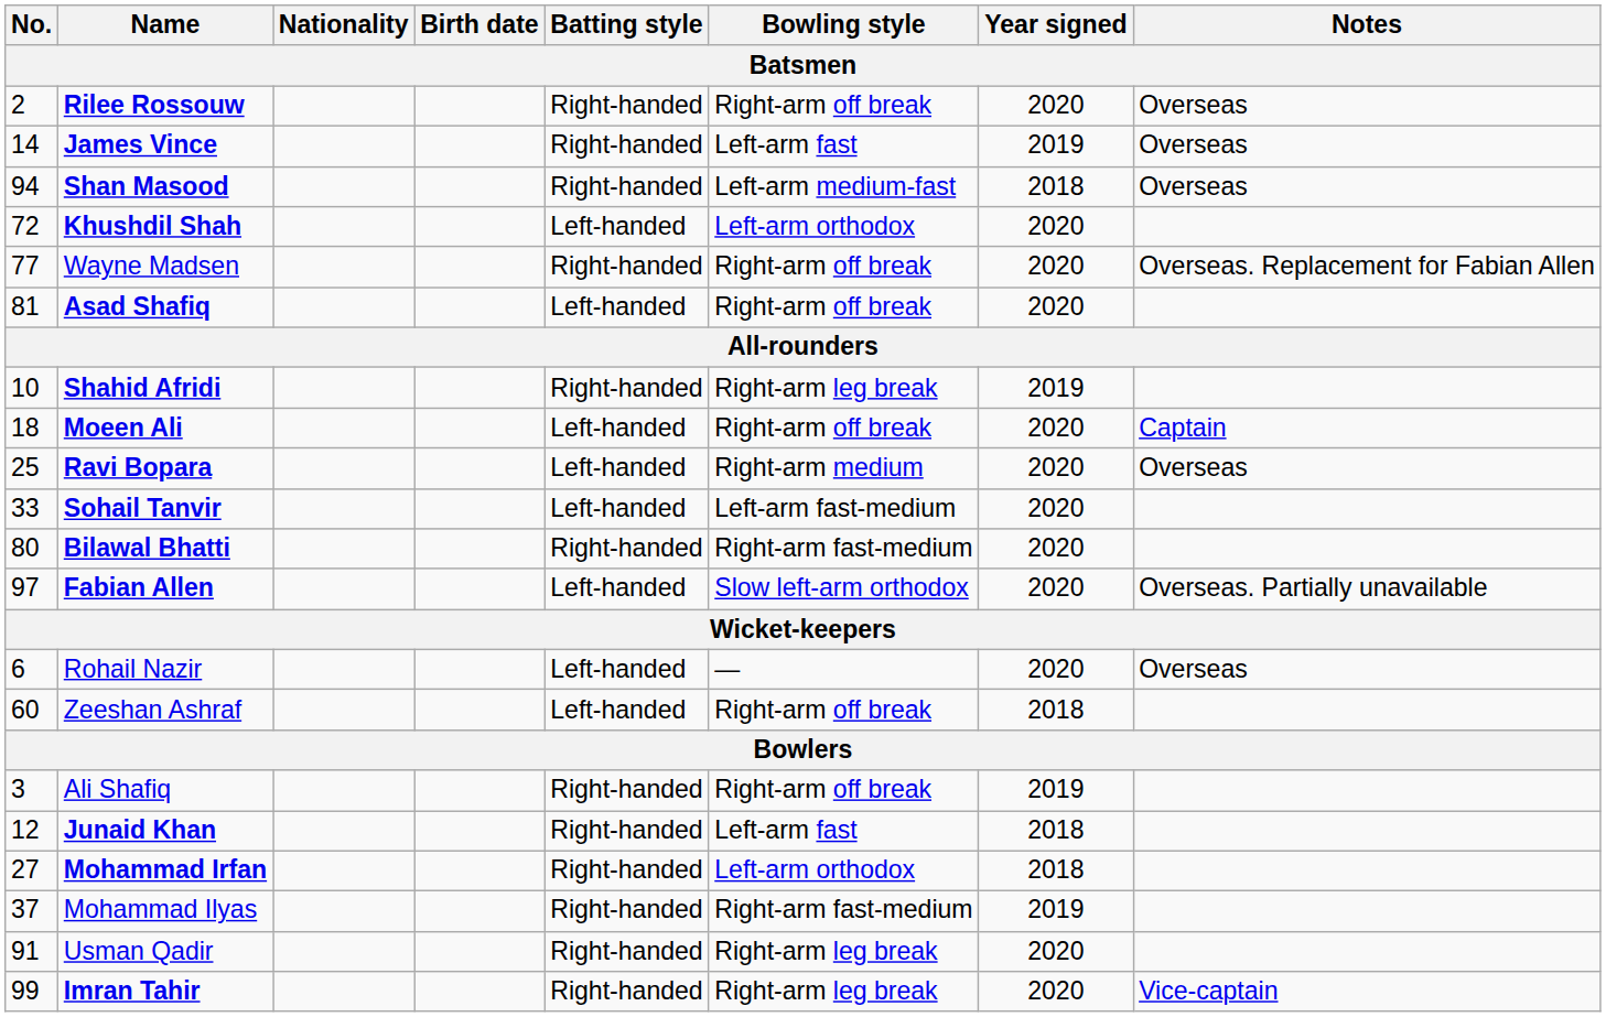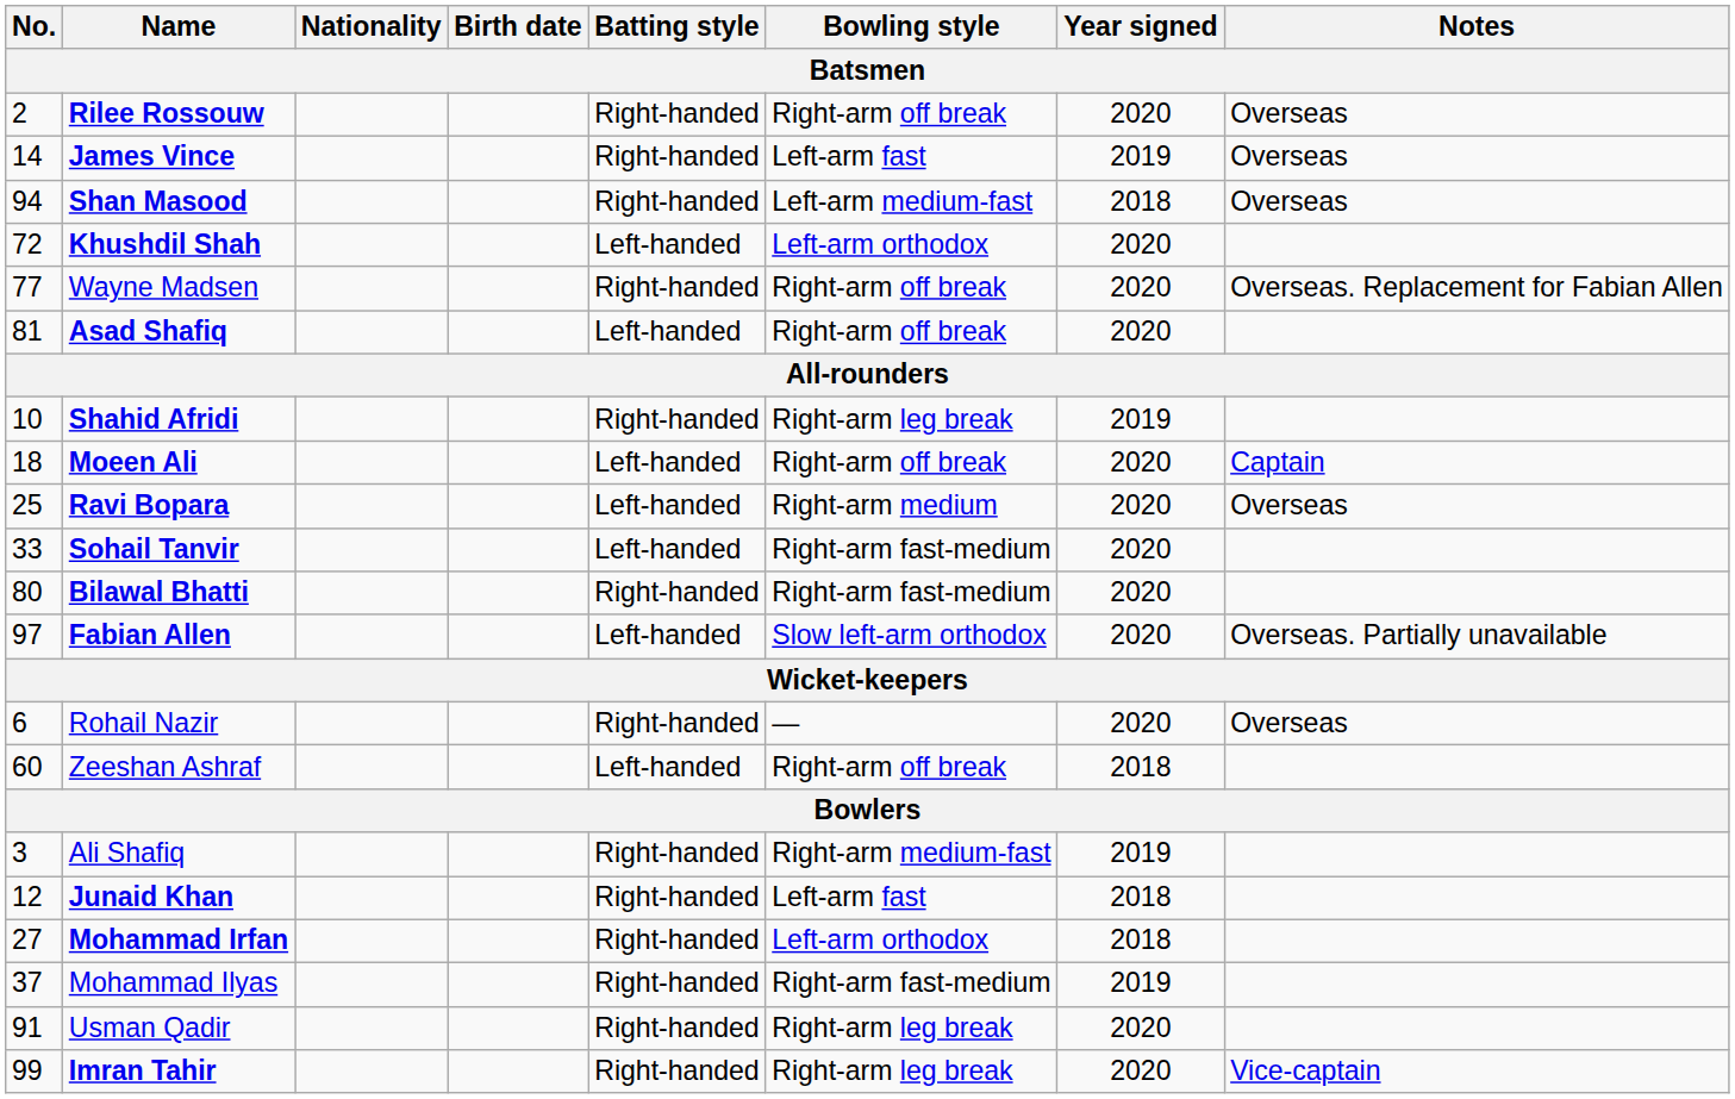Sohail Tanvir | Bowling style: Left-arm fast-medium -> Right-arm fast-medium
Rohail Nazir | Batting style: Left-handed -> Right-handed
Ali Shafiq | Bowling style: Right-arm off break -> Right-arm medium-fast
